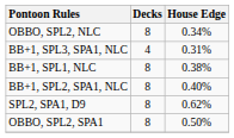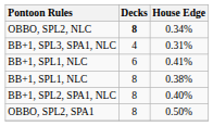0.34% | Decks: normal -> bold
+ row: BB+1, SPL1, NLC | 6 | 0.41%
- row: SPL2, SPA1, D9 | 8 | 0.62%
